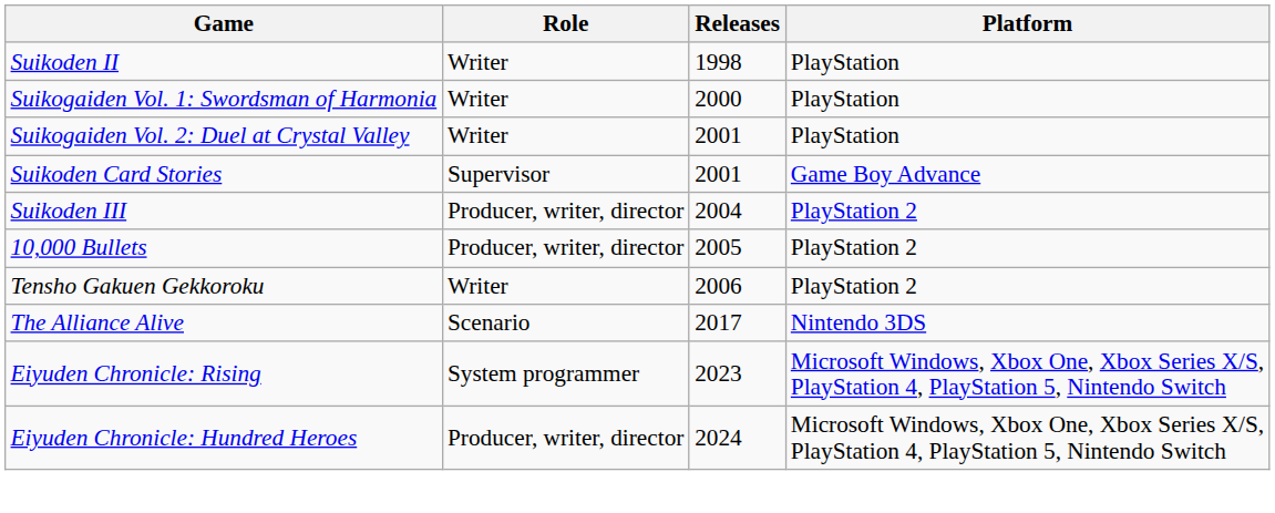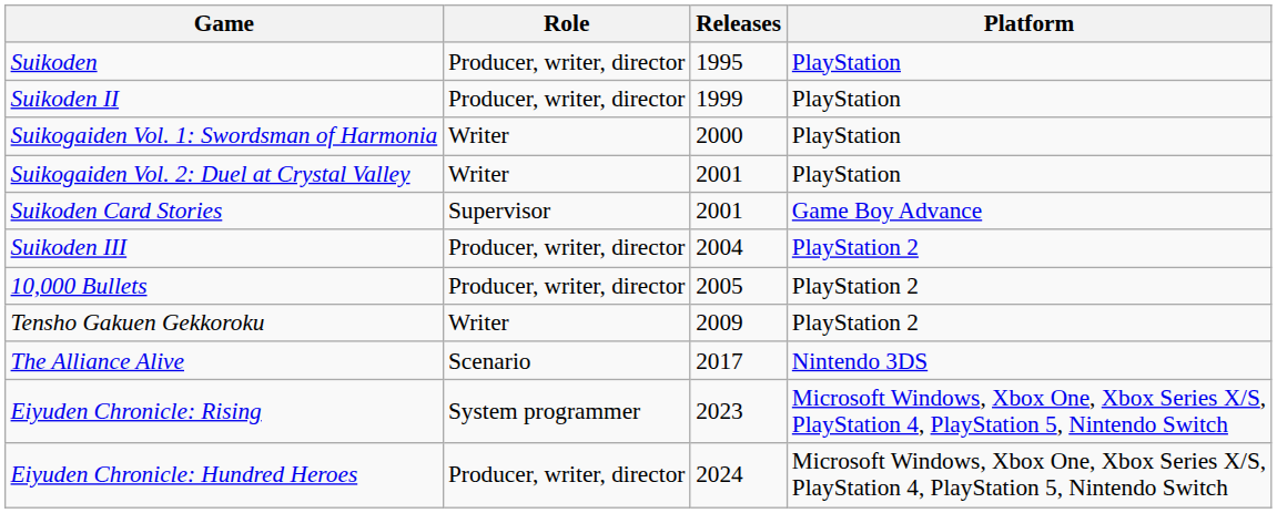+ row: Suikoden | Producer, writer, director | 1995 | PlayStation
Suikoden II | Role: Writer -> Producer, writer, director
Suikoden II | Releases: 1998 -> 1999
Tensho Gakuen Gekkoroku | Releases: 2006 -> 2009
